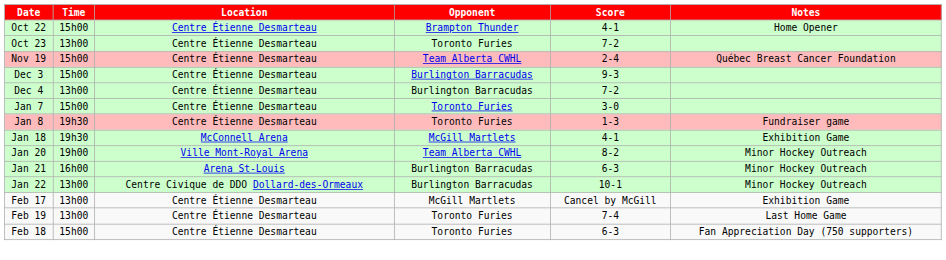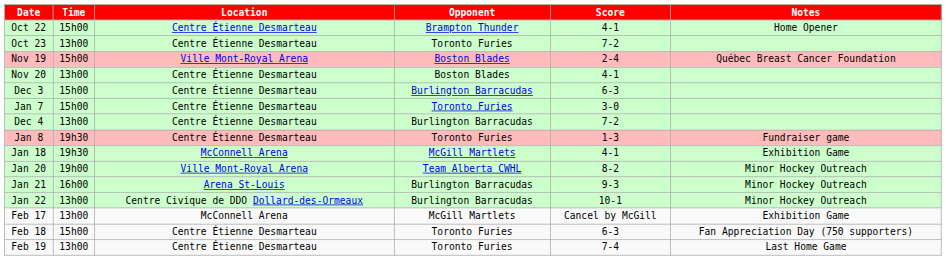Nov 19 | Location: Centre Étienne Desmarteau -> Ville Mont-Royal Arena
Nov 19 | Opponent: Team Alberta CWHL -> Boston Blades
+ row: Nov 20 | 13h00 | Centre Étienne Desmarteau | Boston Blades | 4-1
Dec 3 | Score: 9-3 -> 6-3
rows swapped: Dec 4 <-> Jan 7
Jan 21 | Score: 6-3 -> 9-3
Feb 17 | Location: Centre Étienne Desmarteau -> McConnell Arena
rows swapped: Feb 18 <-> Feb 19
